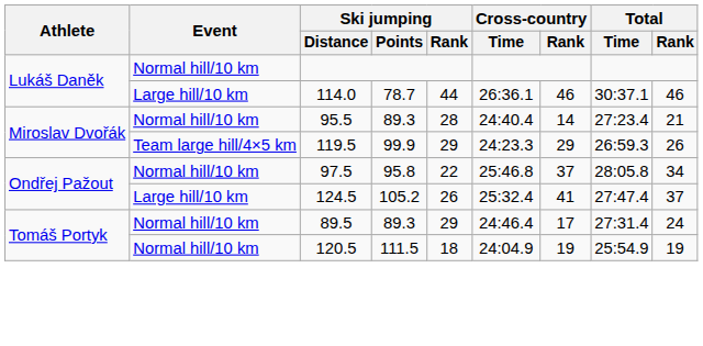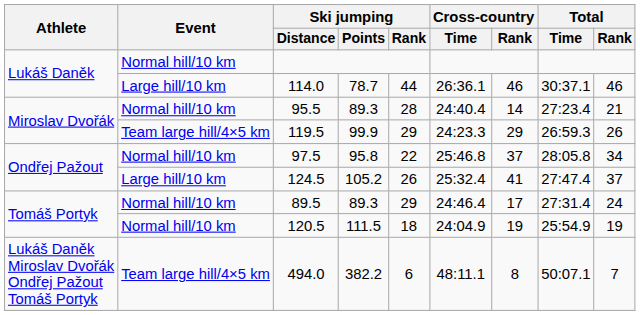+ row: Lukáš Daněk Miroslav Dvořák Ondřej Pažout Tomáš Portyk | Team large hill/4×5 km | 494.0 | 382.2 | 6 | 48:11.1 | 8 | 50:07.1 | 7
